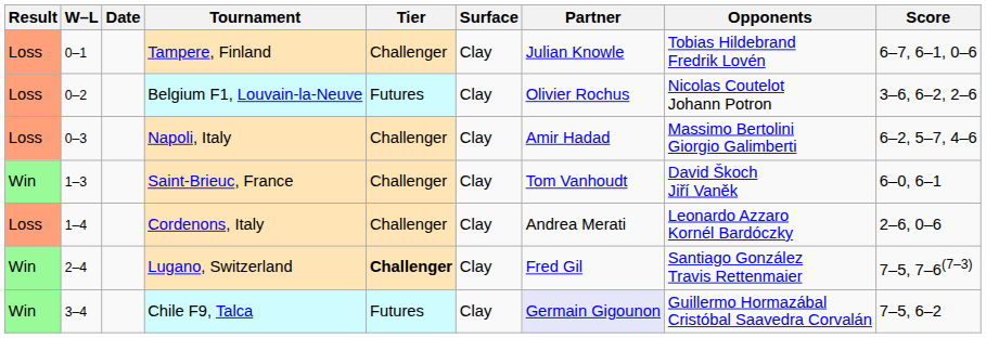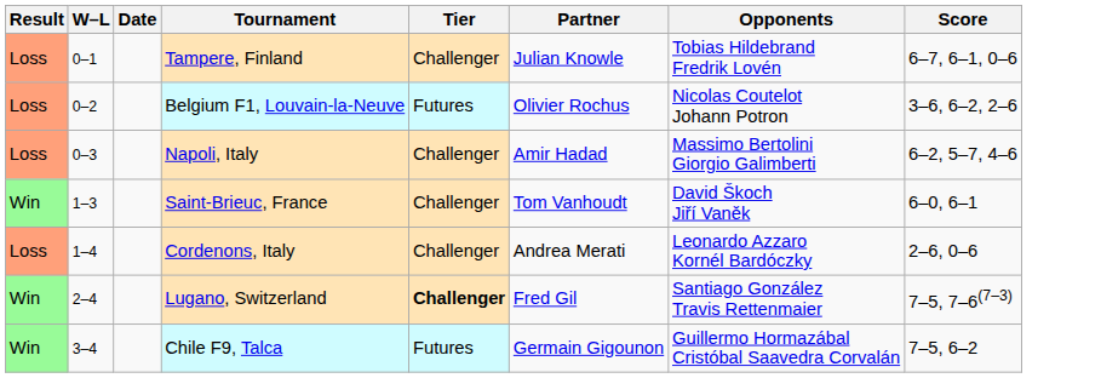- column: Surface | Clay | Clay | Clay | Clay | Clay | Clay | Clay
Chile F9, Talca | Partner: lavender background -> no background
